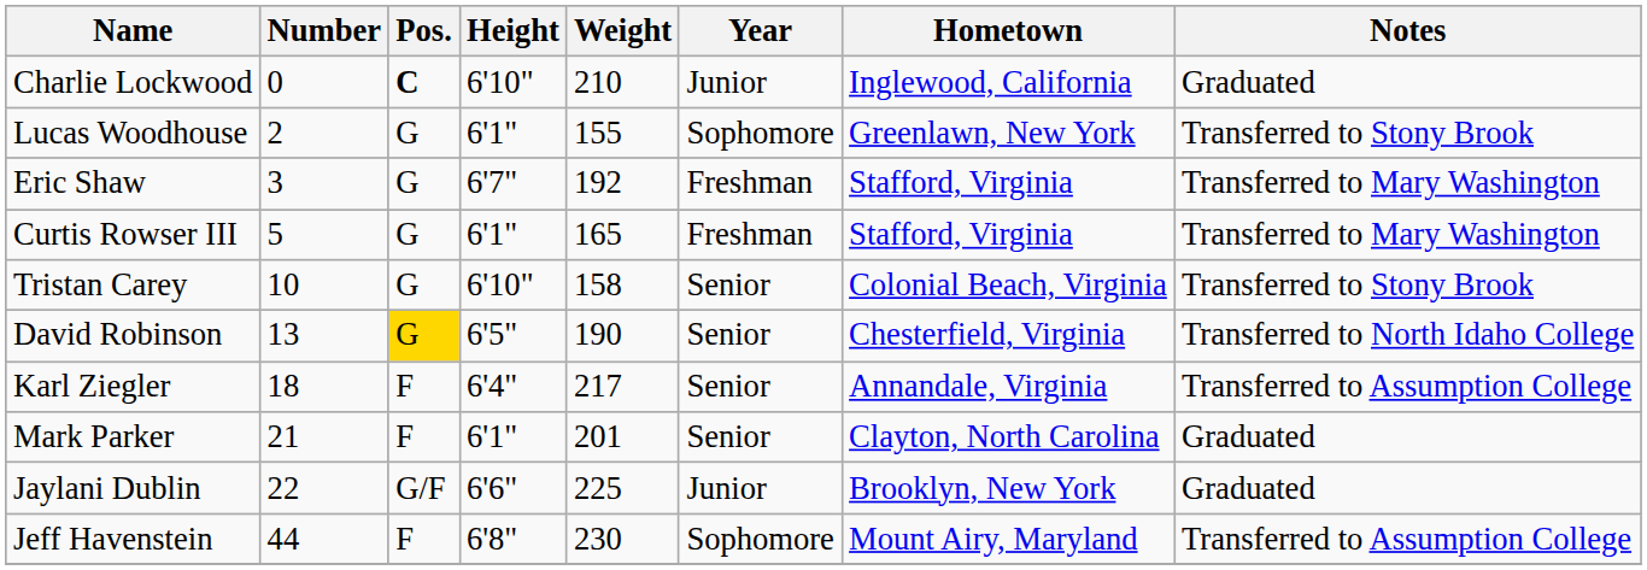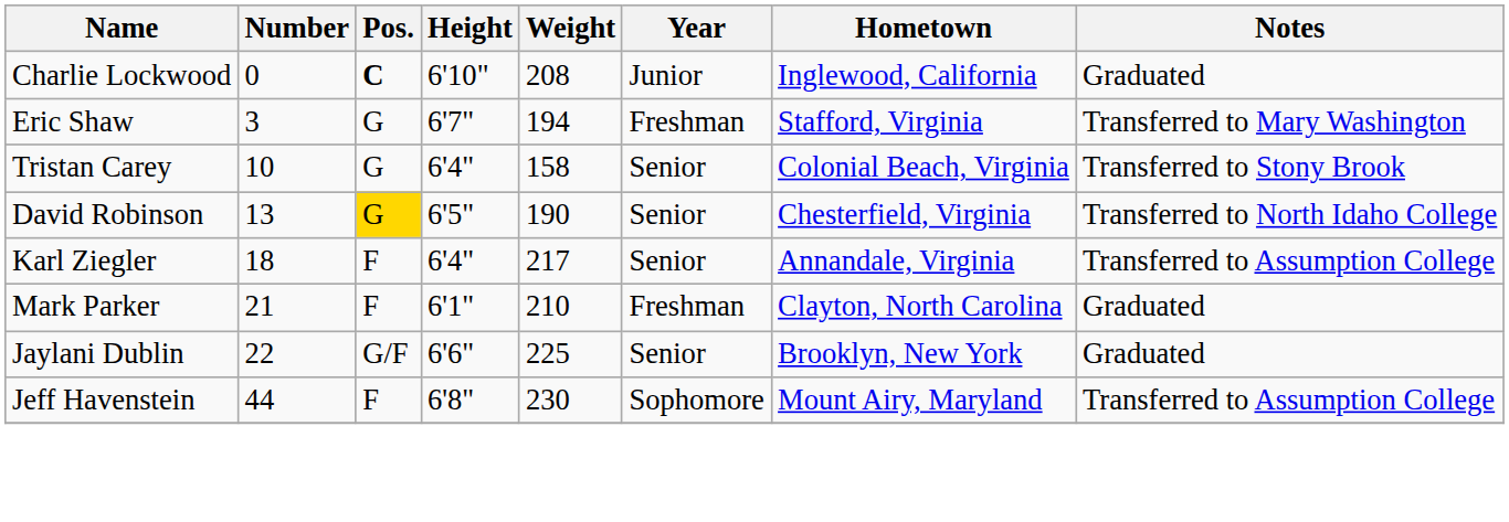Charlie Lockwood | Weight: 210 -> 208
- row: Lucas Woodhouse | 2 | G | 6'1" | 155 | Sophomore | Greenlawn, New York | Transferred to Stony Brook
Eric Shaw | Weight: 192 -> 194
- row: Curtis Rowser III | 5 | G | 6'1" | 165 | Freshman | Stafford, Virginia | Transferred to Mary Washington
Tristan Carey | Height: 6'10" -> 6'4"
Mark Parker | Weight: 201 -> 210
Mark Parker | Year: Senior -> Freshman
Jaylani Dublin | Year: Junior -> Senior
